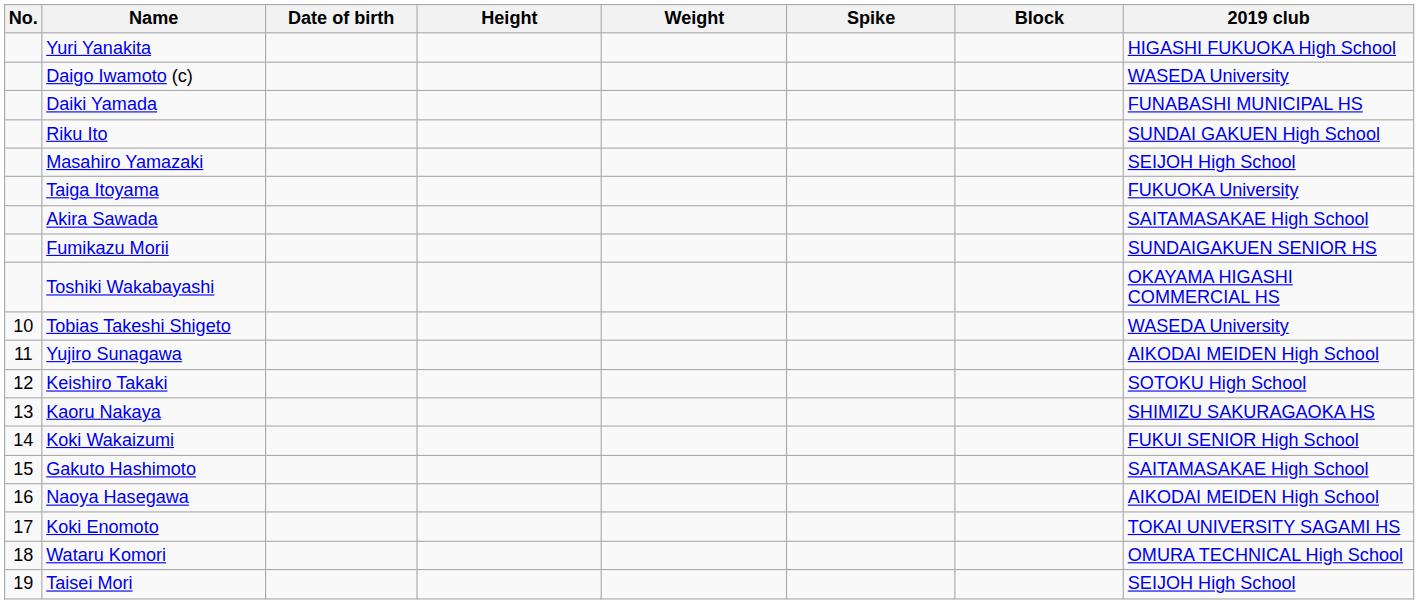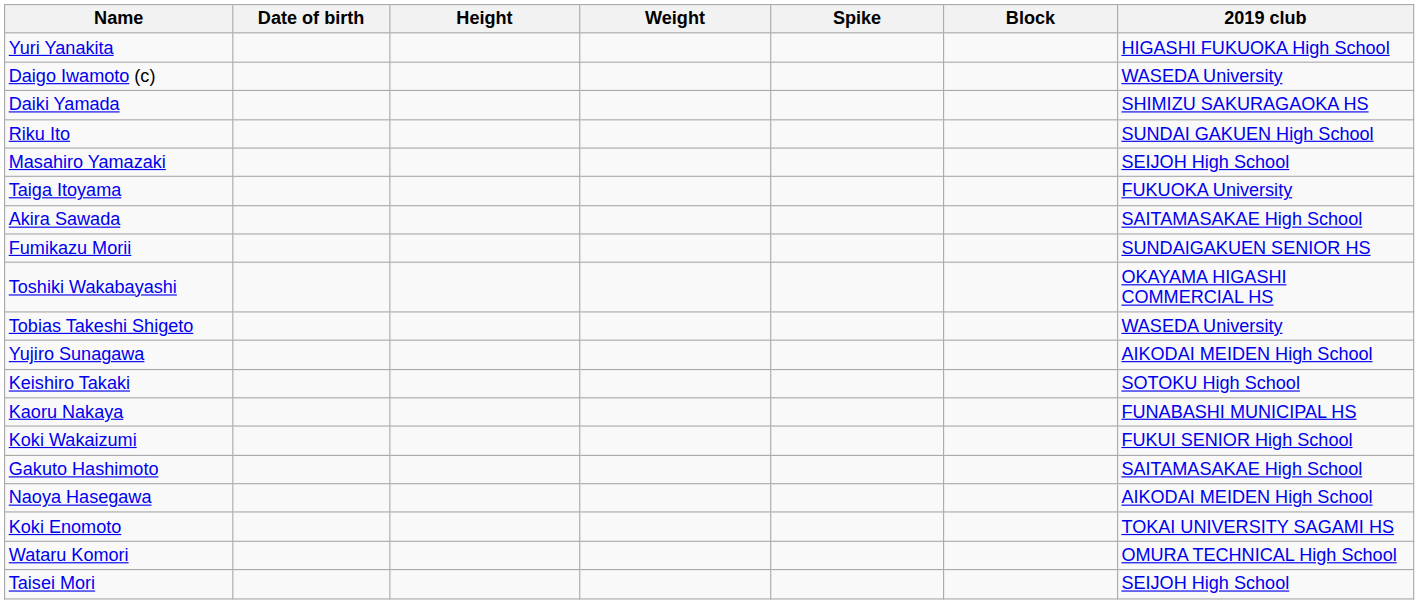- column: No. | 10 | 11 | 12 | 13 | 14 | 15 | 16 | 17 | 18 | 19
Daiki Yamada | 2019 club: FUNABASHI MUNICIPAL HS -> SHIMIZU SAKURAGAOKA HS
Kaoru Nakaya | 2019 club: SHIMIZU SAKURAGAOKA HS -> FUNABASHI MUNICIPAL HS
